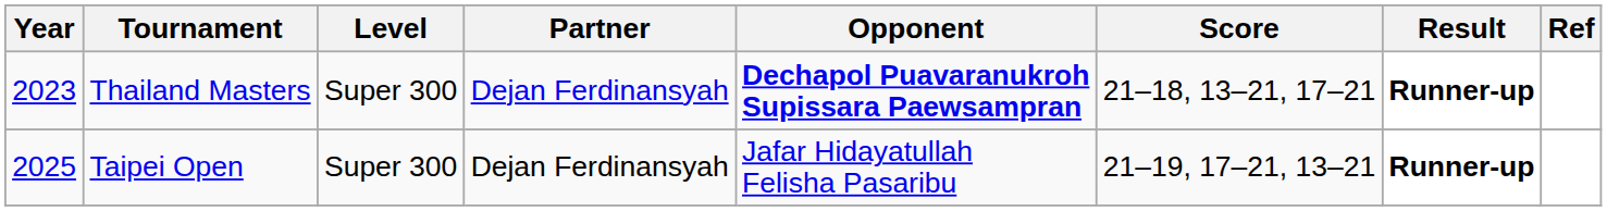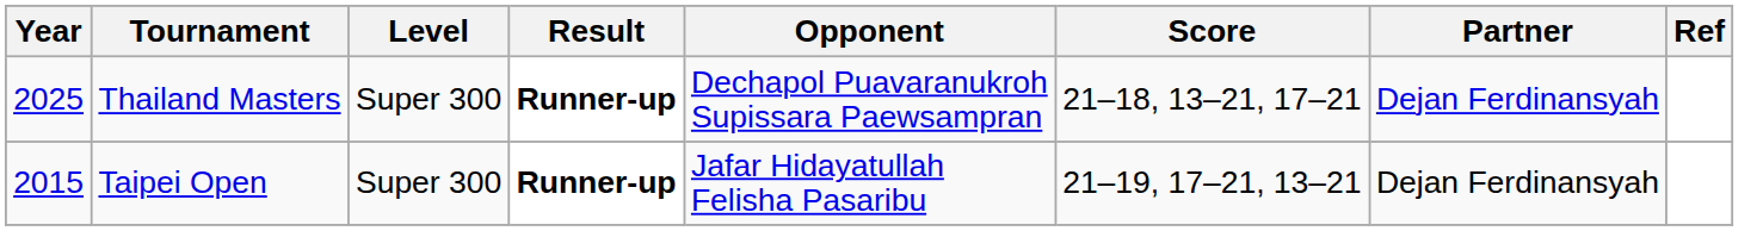columns swapped: Partner <-> Result
Thailand Masters | Year: 2023 -> 2025
Thailand Masters | Opponent: bold -> normal
Taipei Open | Year: 2025 -> 2015
